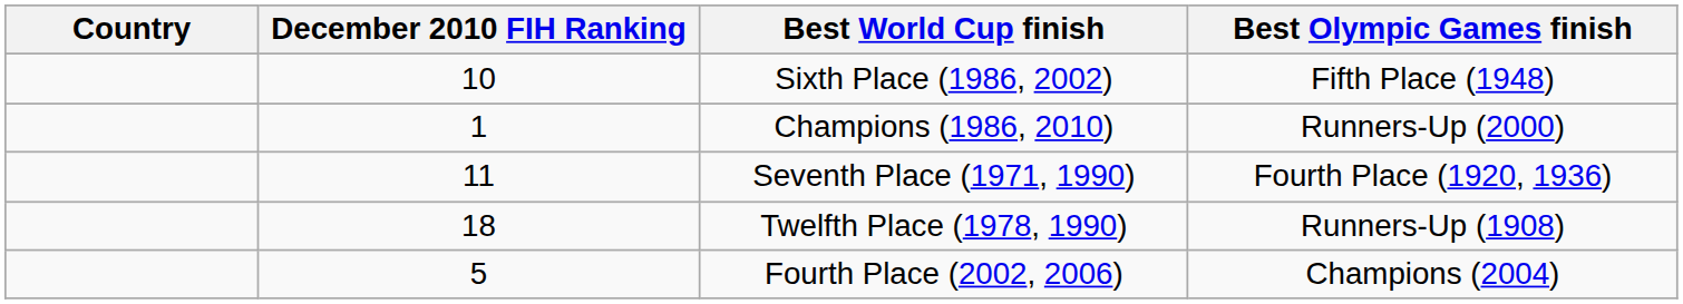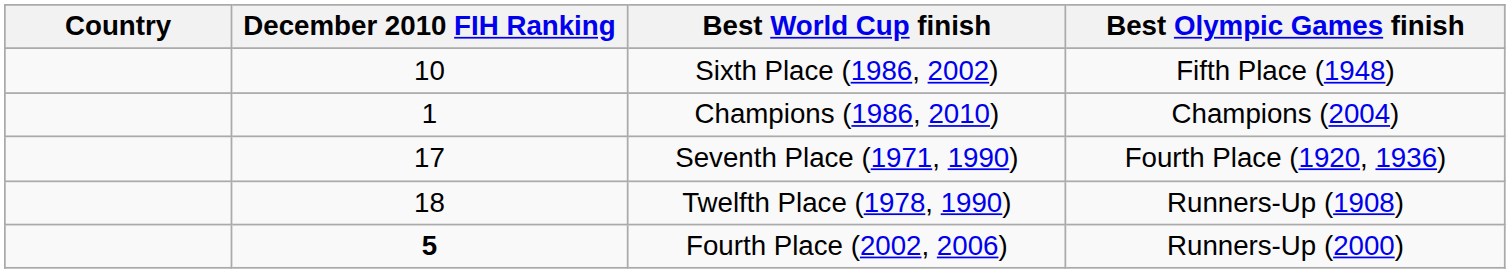Champions (1986, 2010) | Best Olympic Games finish: Runners-Up (2000) -> Champions (2004)
Seventh Place (1971, 1990) | December 2010 FIH Ranking: 11 -> 17
Fourth Place (2002, 2006) | December 2010 FIH Ranking: normal -> bold
Fourth Place (2002, 2006) | Best Olympic Games finish: Champions (2004) -> Runners-Up (2000)
